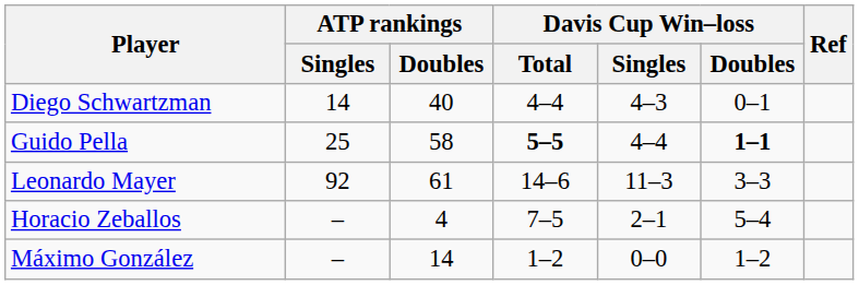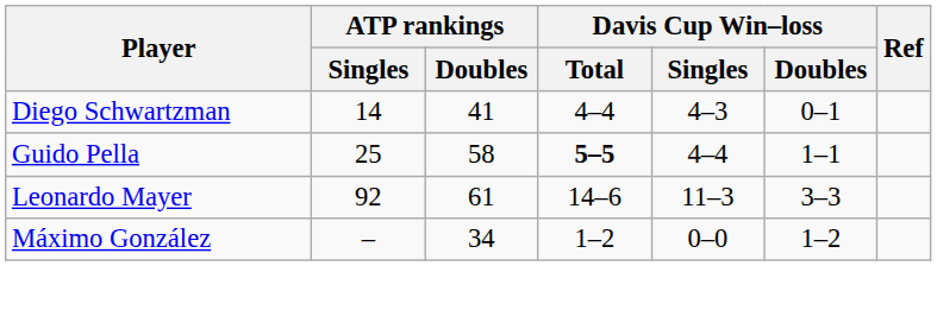Diego Schwartzman | ATP rankings / Doubles: 40 -> 41
Guido Pella | Davis Cup Win–loss / Doubles: bold -> normal
- row: Horacio Zeballos | – | 4 | 7–5 | 2–1 | 5–4
Máximo González | ATP rankings / Doubles: 14 -> 34
